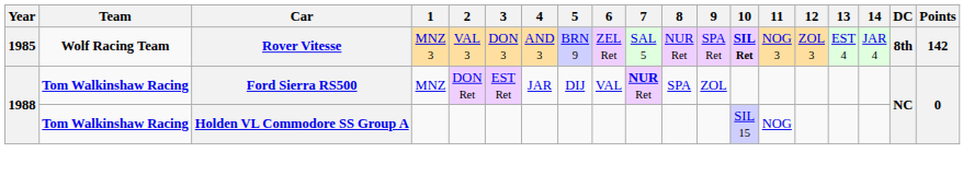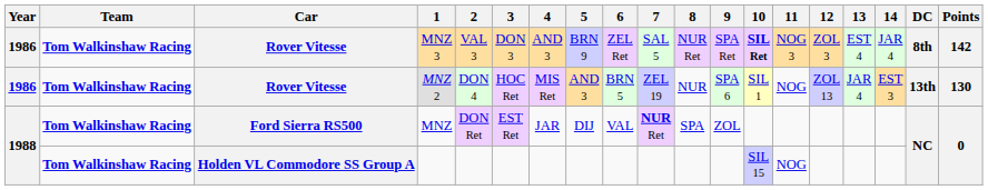MNZ 3 | Year: 1985 -> 1986
MNZ 3 | Team: Wolf Racing Team -> Tom Walkinshaw Racing
+ row: 1986 | Tom Walkinshaw Racing | Rover Vitesse | MNZ 2 | DON 4 | HOC Ret | MIS Ret | AND 3 | BRN 5 | ZEL 19 | NUR | SPA 6 | SIL 1 | NOG | ZOL 13 | JAR 4 | EST 3 | 13th | 130
